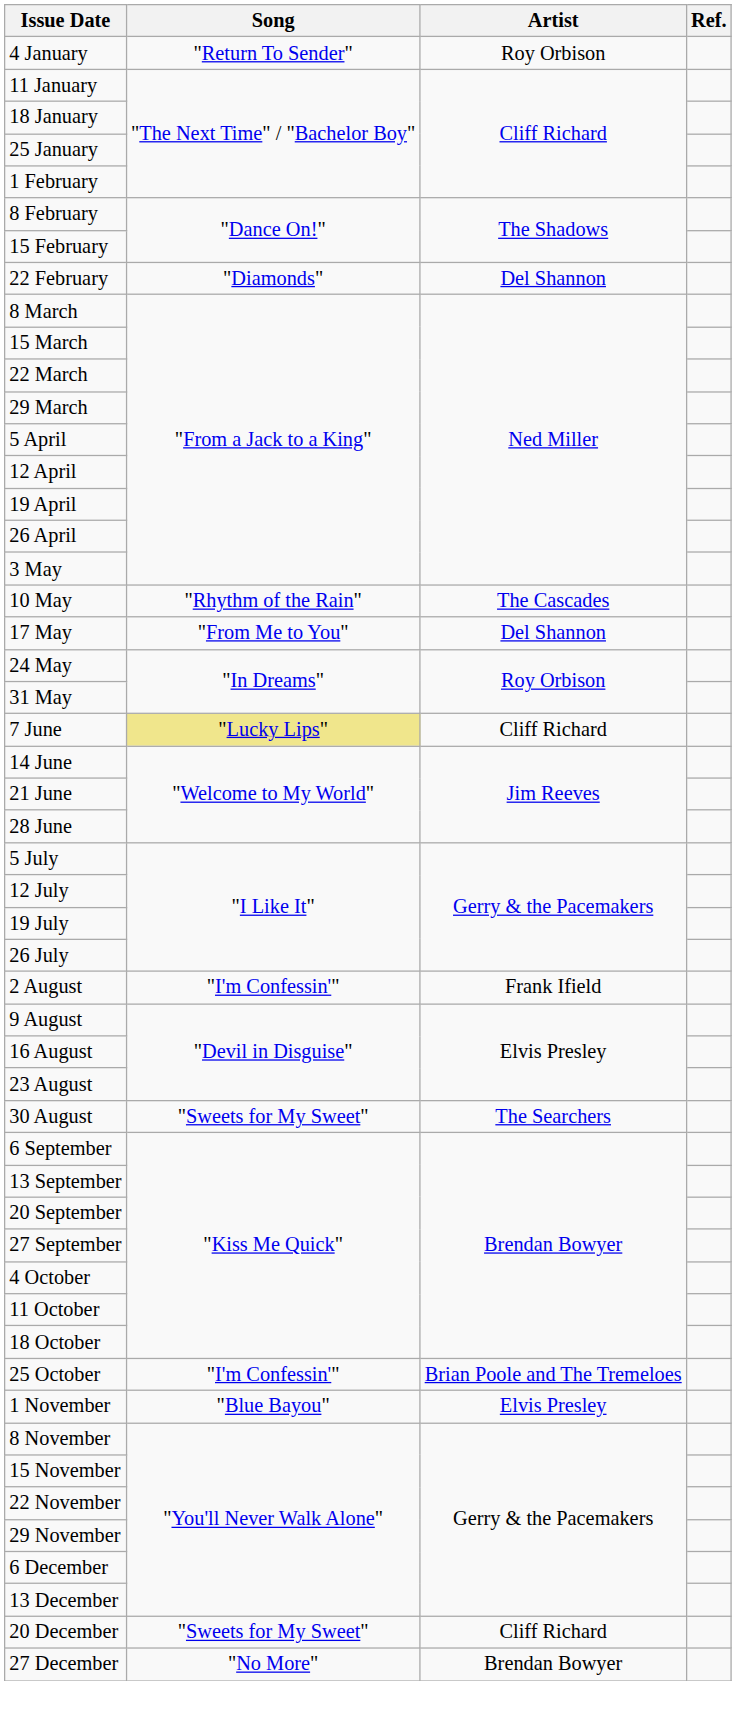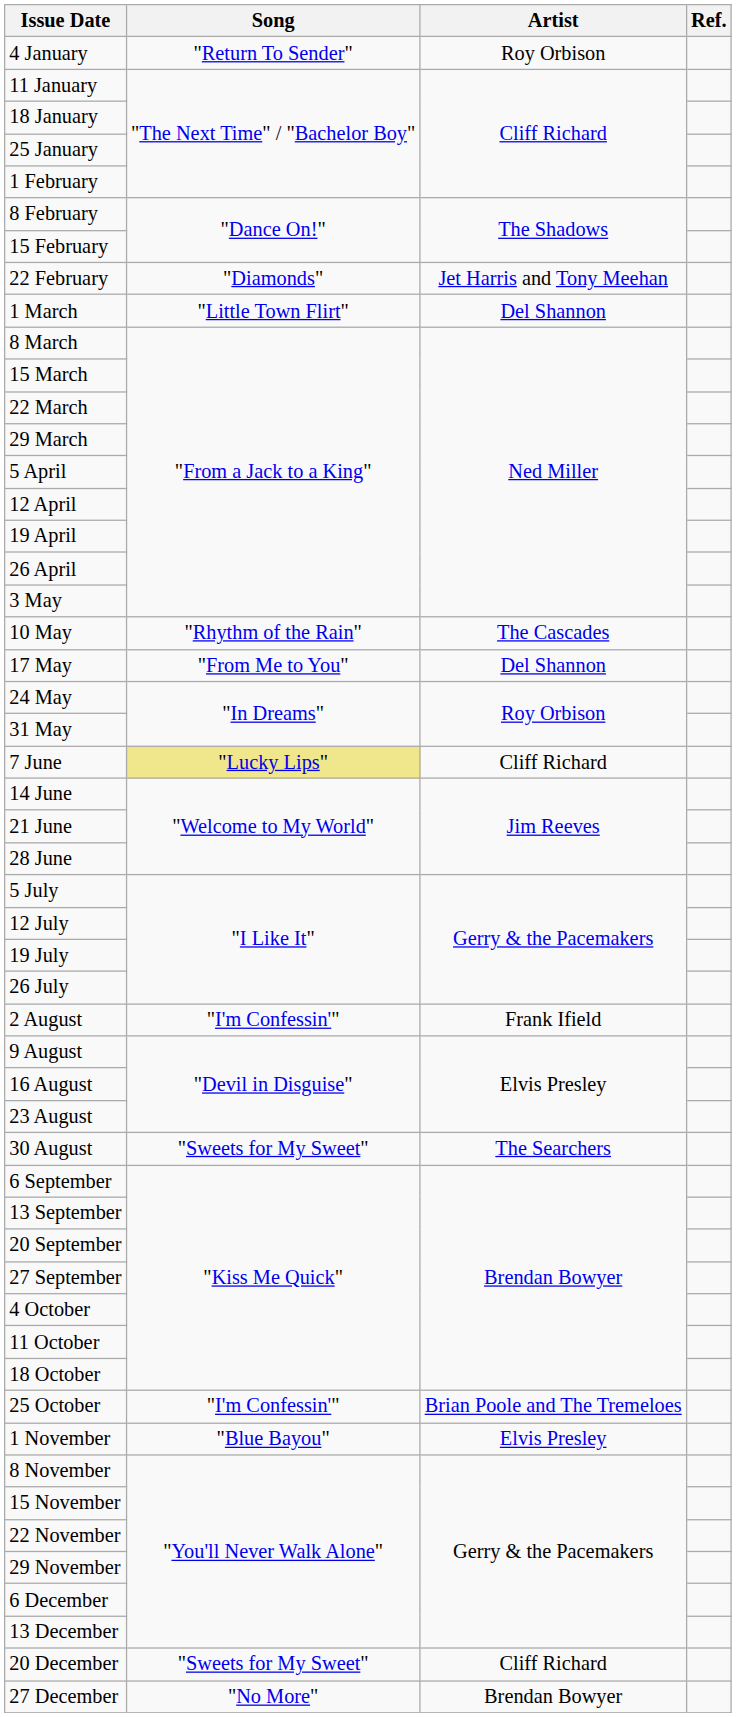22 February | Artist: Del Shannon -> Jet Harris and Tony Meehan
+ row: 1 March | "Little Town Flirt" | Del Shannon
